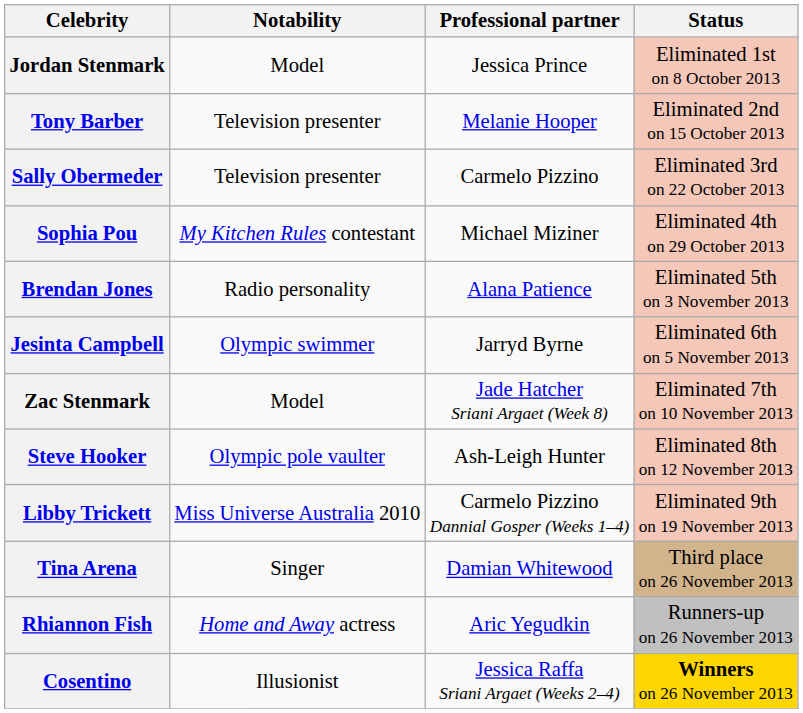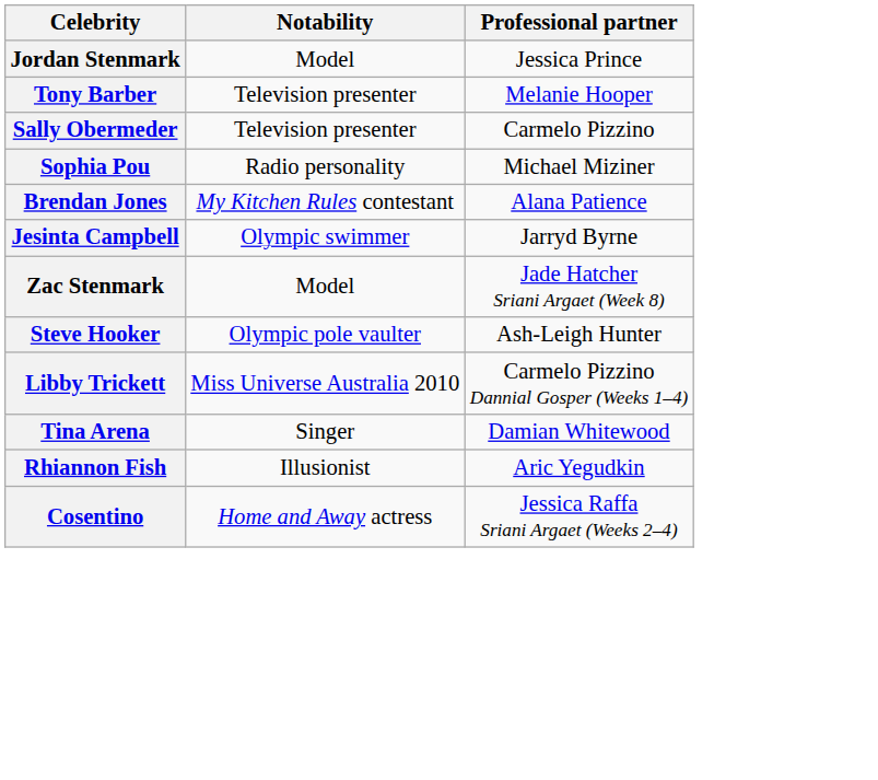- column: Status | Eliminated 1st on 8 October 2013 | Eliminated 2nd on 15 October 2013 | Eliminated 3rd on 22 October 2013 | Eliminated 4th on 29 October 2013 | Eliminated 5th on 3 November 2013 | Eliminated 6th on 5 November 2013 | Eliminated 7th on 10 November 2013 | Eliminated 8th on 12 November 2013 | Eliminated 9th on 19 November 2013 | Third place on 26 November 2013 | Runners-up on 26 November 2013 | Winners on 26 November 2013
Sophia Pou | Notability: My Kitchen Rules contestant -> Radio personality
Brendan Jones | Notability: Radio personality -> My Kitchen Rules contestant
Rhiannon Fish | Notability: Home and Away actress -> Illusionist
Cosentino | Notability: Illusionist -> Home and Away actress
